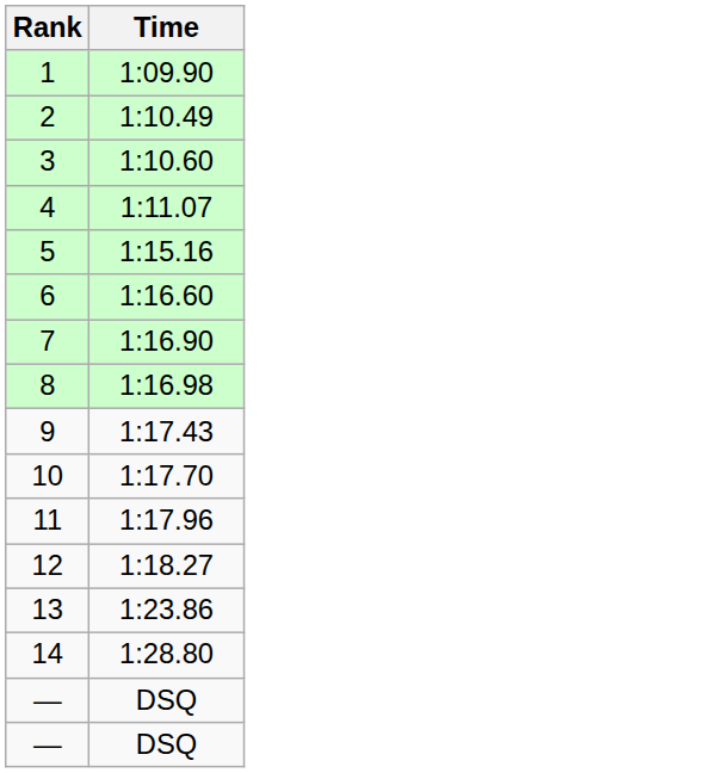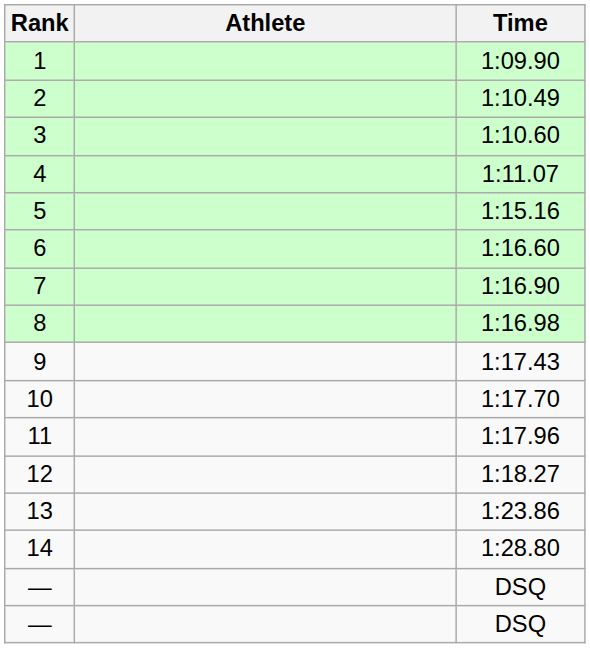+ column: Athlete
